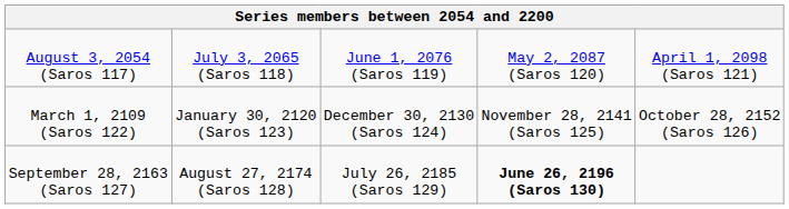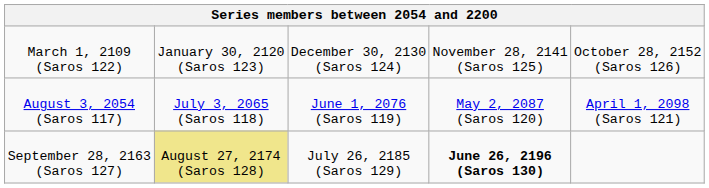rows swapped: August 3, 2054 (Saros 117) <-> March 1, 2109 (Saros 122)
September 28, 2163 (Saros 127) | column 2: no background -> khaki background
